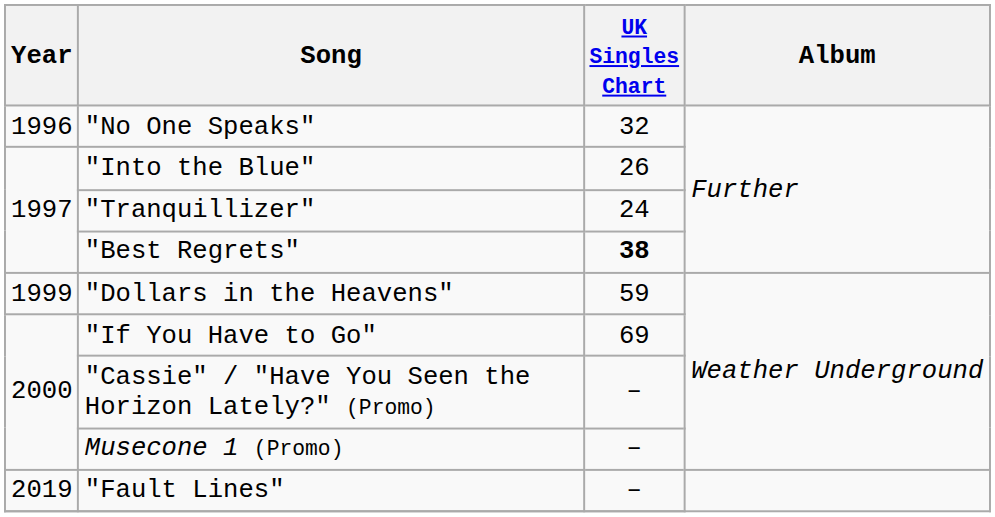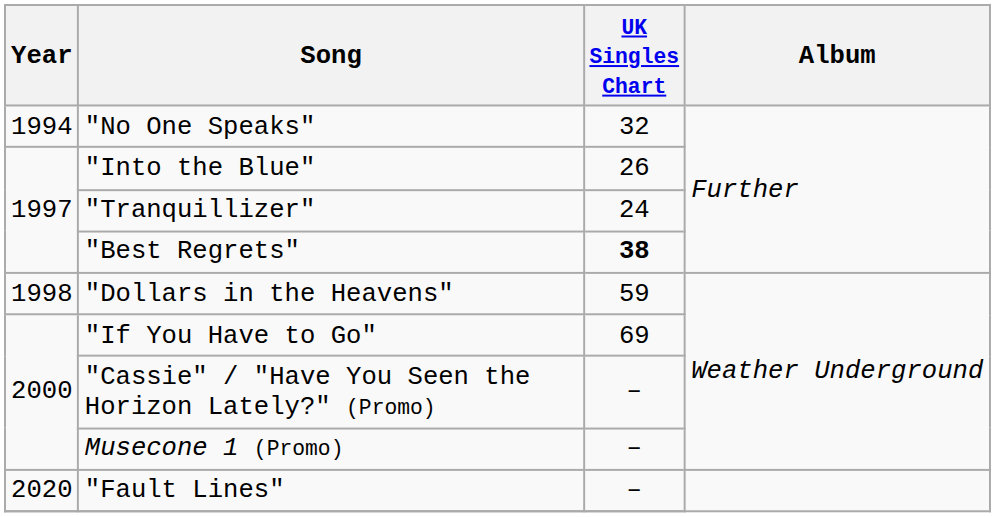"No One Speaks" | Year: 1996 -> 1994
"Dollars in the Heavens" | Year: 1999 -> 1998
"Fault Lines" | Year: 2019 -> 2020
